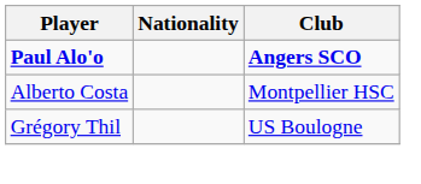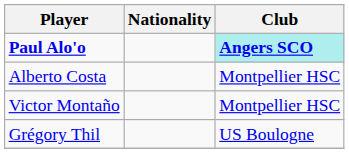Paul Alo'o | Club: no background -> paleturquoise background
+ row: Victor Montaño | Montpellier HSC
